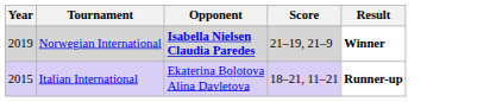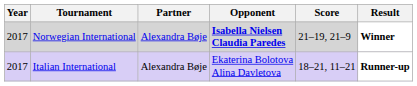+ column: Partner | Alexandra Bøje | Alexandra Bøje
Norwegian International | Year: 2019 -> 2017
Italian International | Year: 2015 -> 2017
